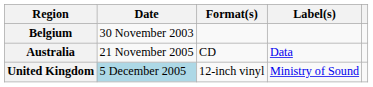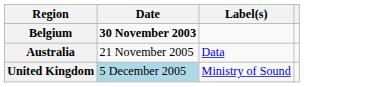- column: Format(s) | CD | 12-inch vinyl
Belgium | Date: normal -> bold
